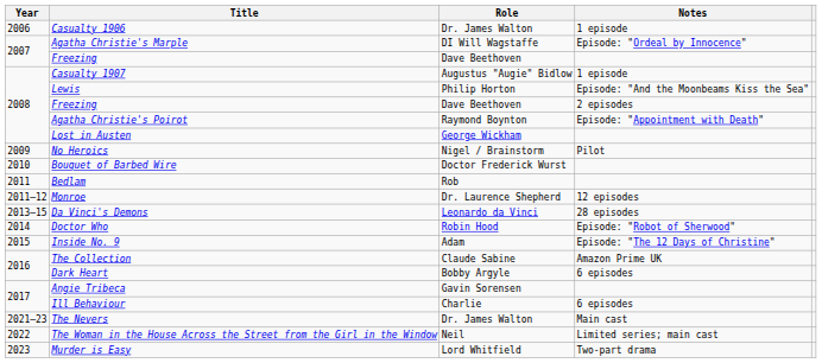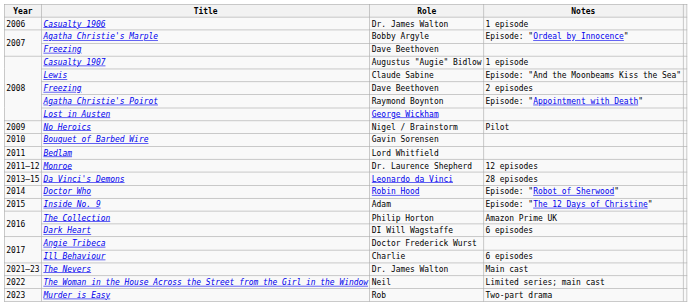Agatha Christie's Marple | Role: DI Will Wagstaffe -> Bobby Argyle
Lewis | Role: Philip Horton -> Claude Sabine
Bouquet of Barbed Wire | Role: Doctor Frederick Wurst -> Gavin Sorensen
Bedlam | Role: Rob -> Lord Whitfield
The Collection | Role: Claude Sabine -> Philip Horton
Dark Heart | Role: Bobby Argyle -> DI Will Wagstaffe
Angie Tribeca | Role: Gavin Sorensen -> Doctor Frederick Wurst
Murder is Easy | Role: Lord Whitfield -> Rob
